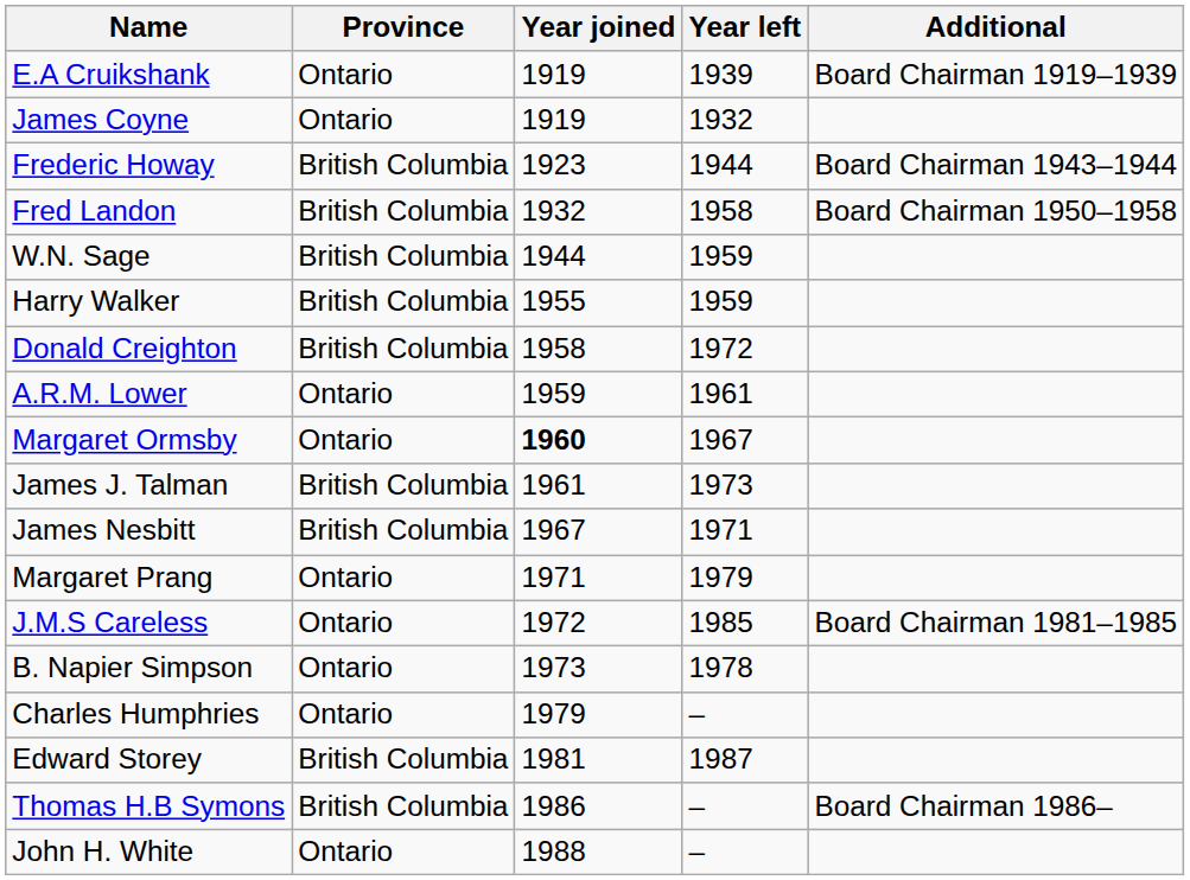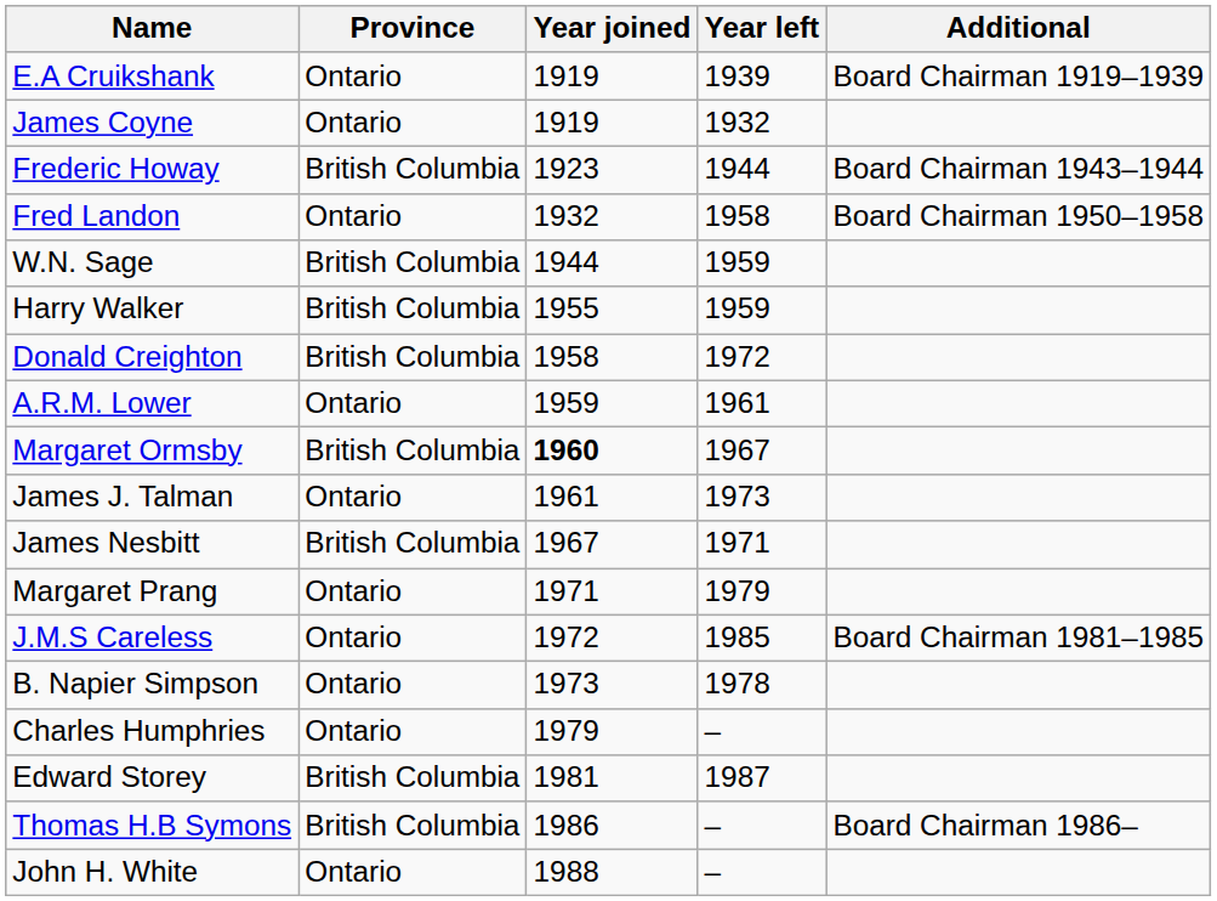Fred Landon | Province: British Columbia -> Ontario
Margaret Ormsby | Province: Ontario -> British Columbia
James J. Talman | Province: British Columbia -> Ontario
